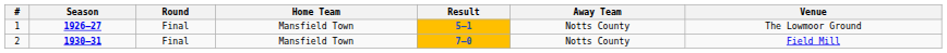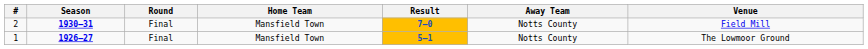rows swapped: 1 <-> 2
